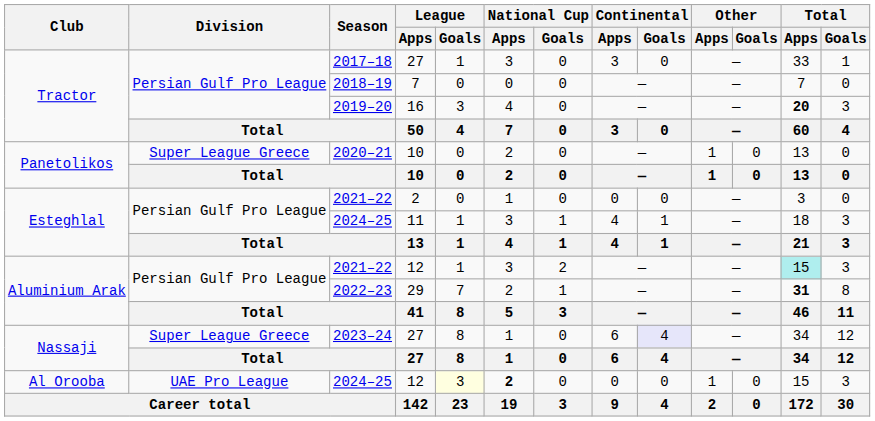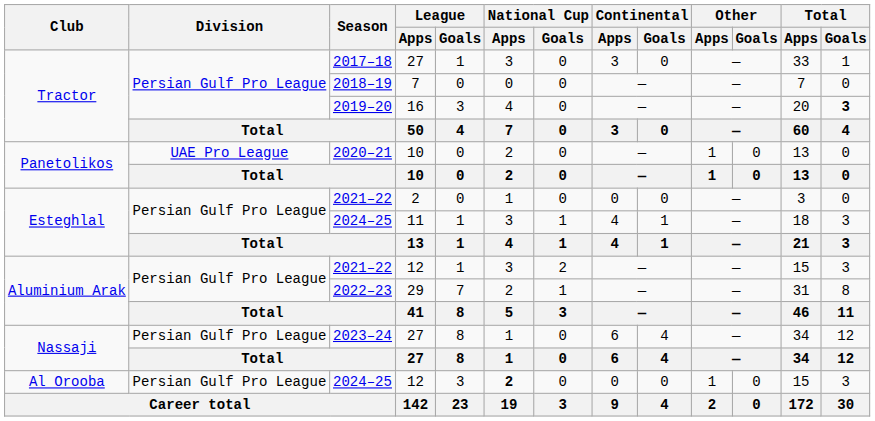2019–20 | Total / Apps: bold -> normal
2019–20 | Total / Goals: normal -> bold
2020–21 | Division: Super League Greece -> UAE Pro League
2021–22 / 12 | Total / Apps: paleturquoise background -> no background
2022–23 | Total / Apps: bold -> normal
2023–24 | Division: Super League Greece -> Persian Gulf Pro League
2023–24 | Continental / Goals: lavender background -> no background
2024–25 / 12 | Division: UAE Pro League -> Persian Gulf Pro League
2024–25 / 12 | League / Goals: lightyellow background -> no background
